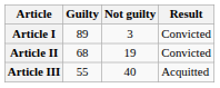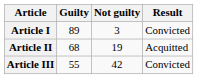Article II | Result: Convicted -> Acquitted
Article III | Not guilty: 40 -> 42
Article III | Result: Acquitted -> Convicted
